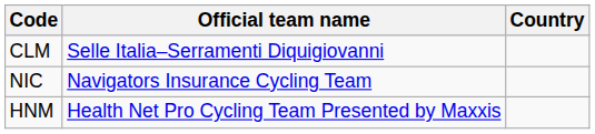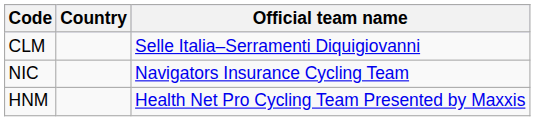columns swapped: Official team name <-> Country
